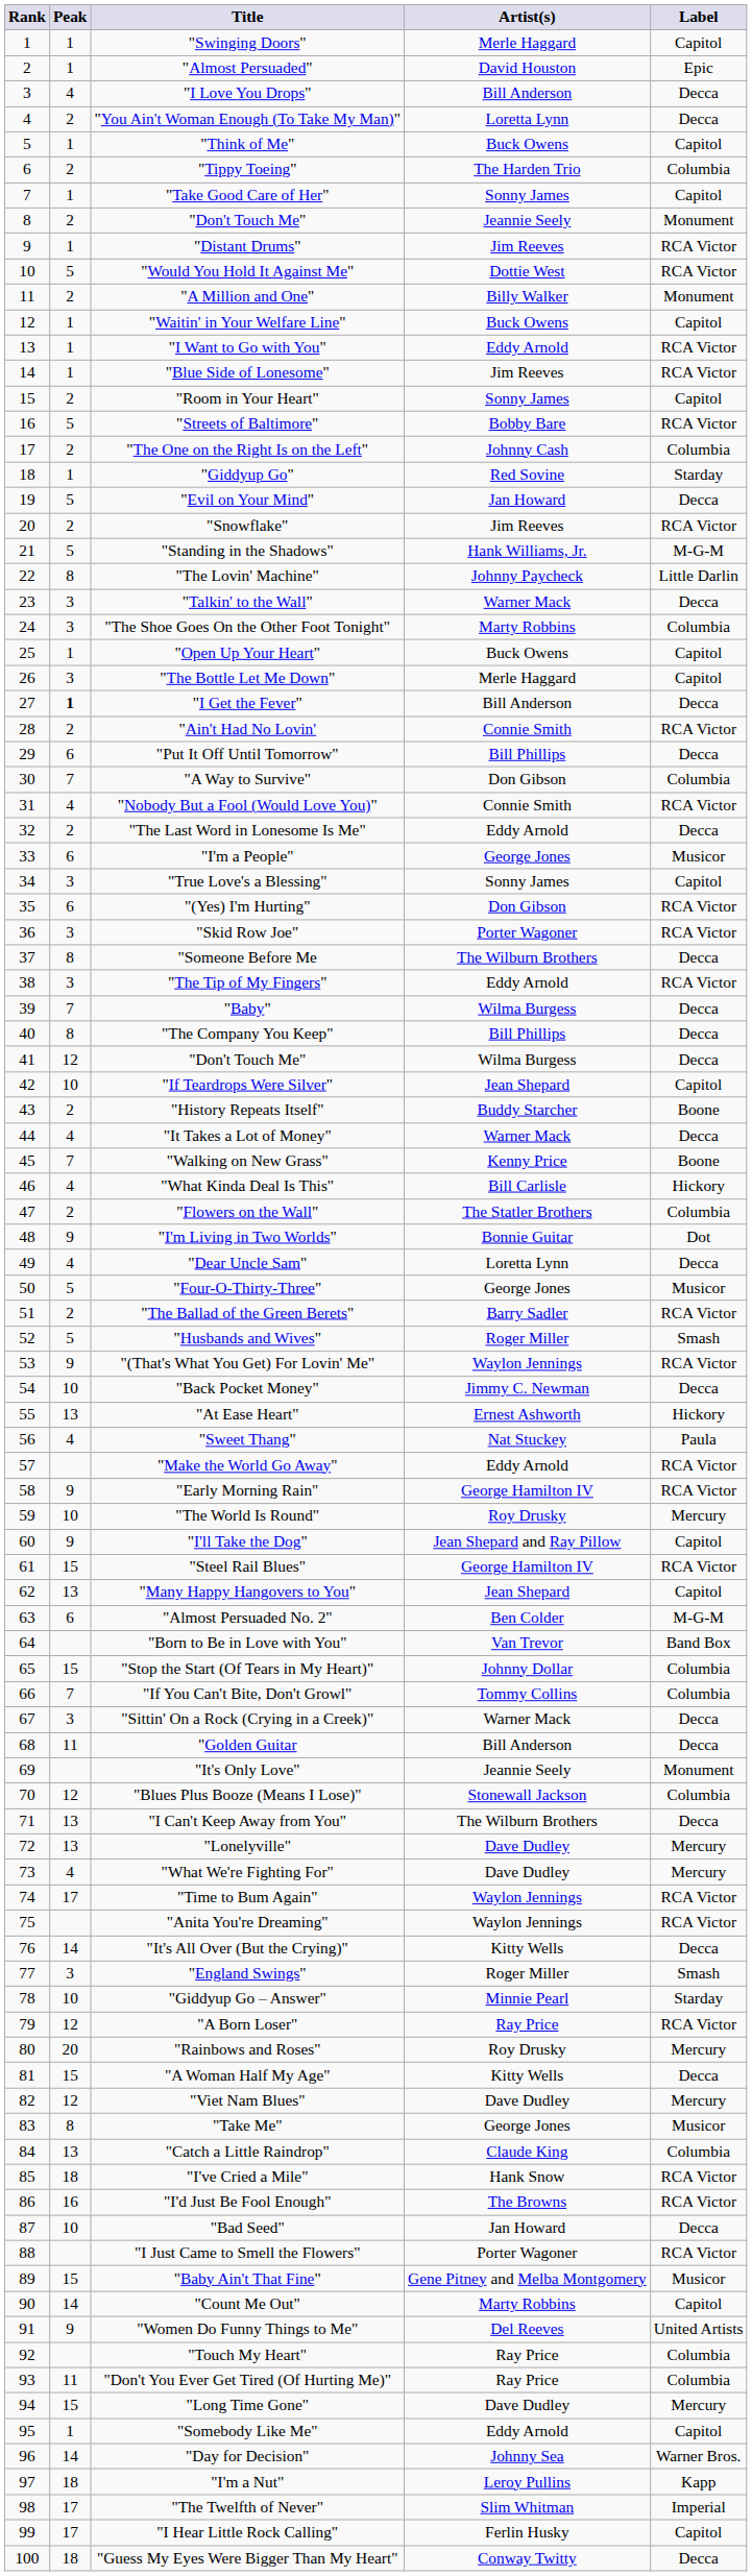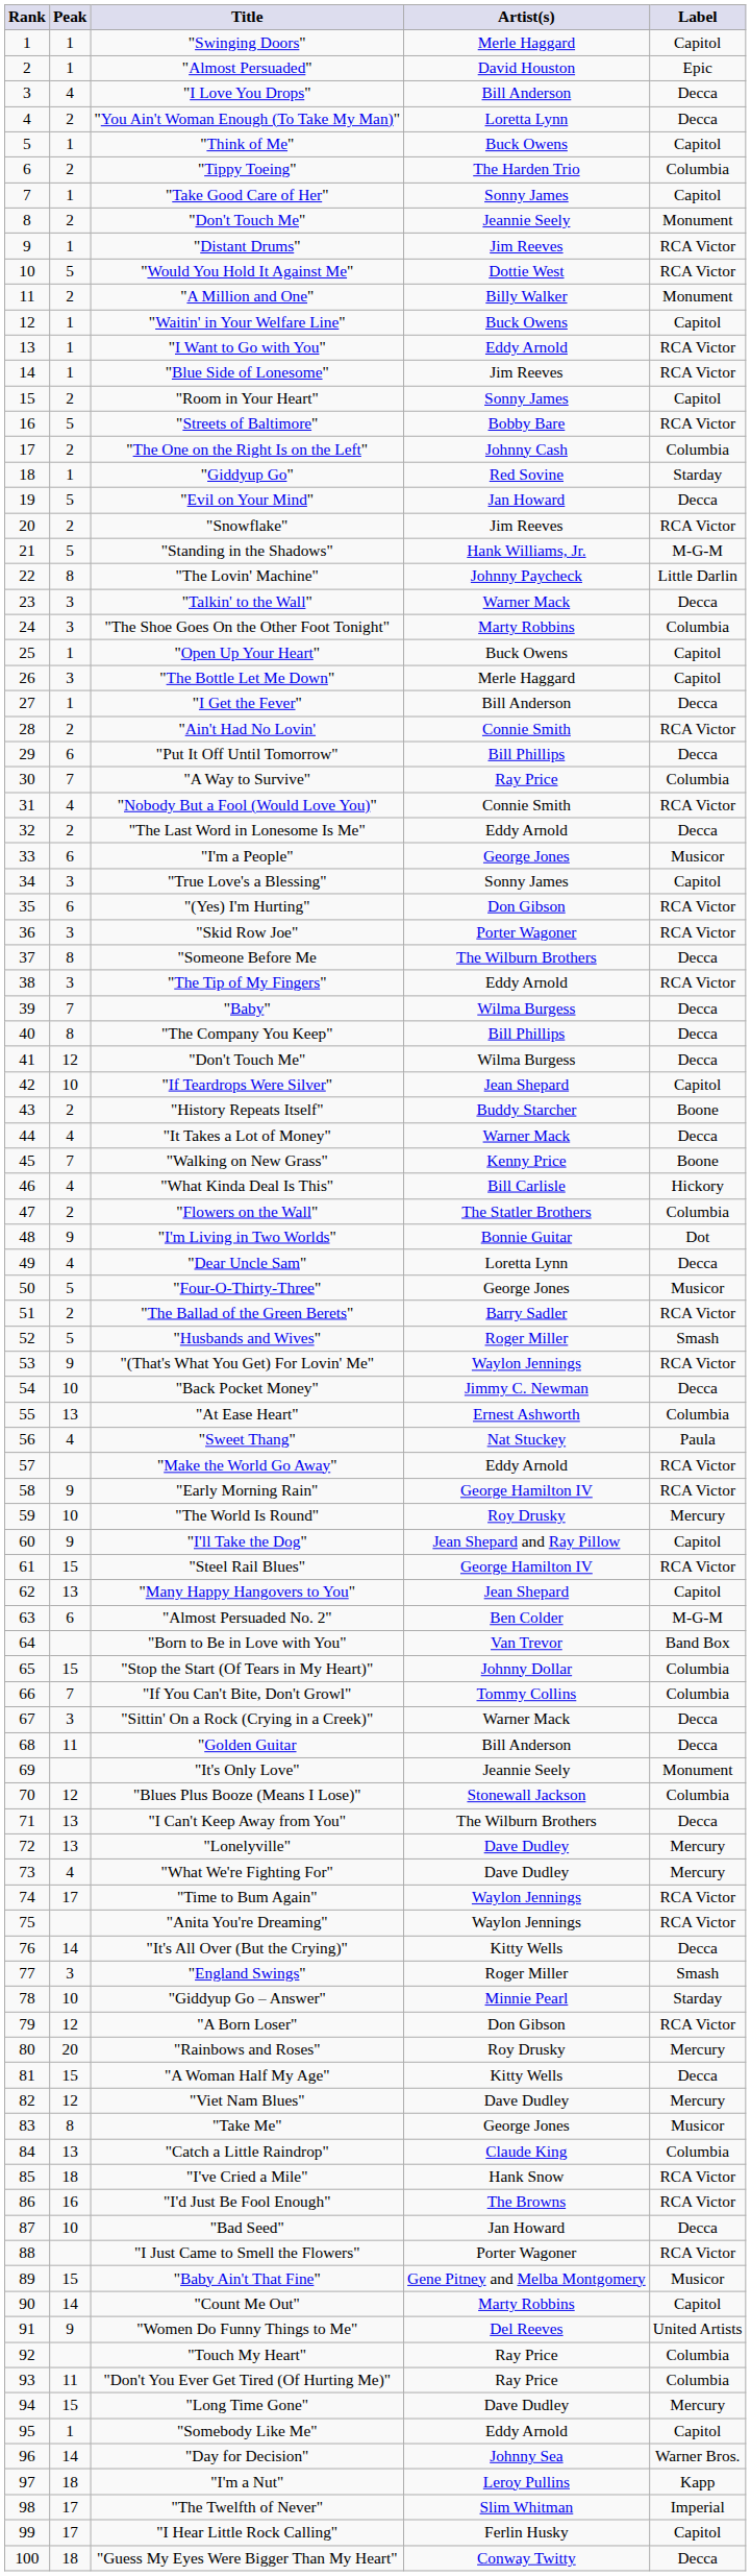"I Get the Fever" | Peak: bold -> normal
"A Way to Survive" | Artist(s): Don Gibson -> Ray Price
"At Ease Heart" | Label: Hickory -> Columbia
"A Born Loser" | Artist(s): Ray Price -> Don Gibson
